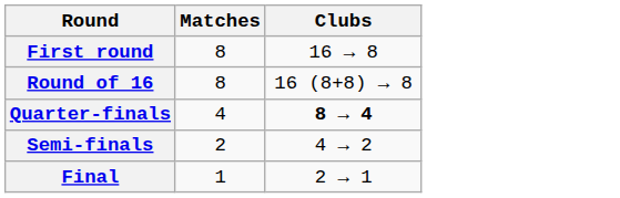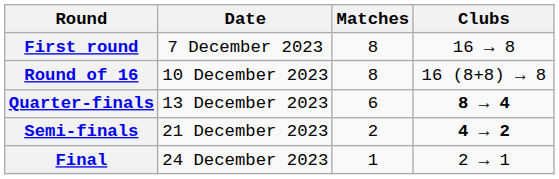+ column: Date | 7 December 2023 | 10 December 2023 | 13 December 2023 | 21 December 2023 | 24 December 2023
Quarter-finals | Matches: 4 -> 6
Semi-finals | Clubs: normal -> bold
